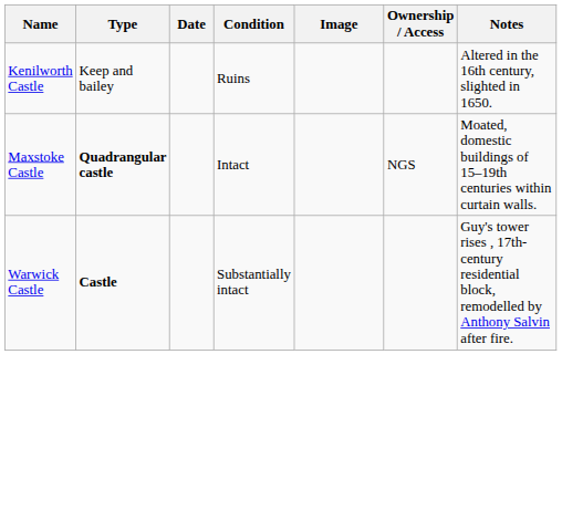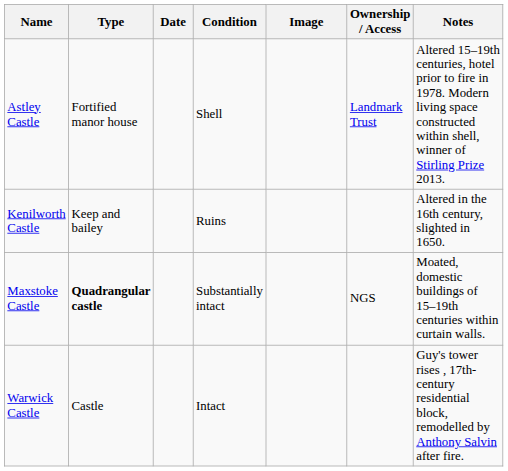+ row: Astley Castle | Fortified manor house | Shell | Landmark Trust | Altered 15–19th centuries, hotel prior to fire in 1978. Modern living space constructed within shell, winner of Stirling Prize 2013.
Maxstoke Castle | Condition: Intact -> Substantially intact
Warwick Castle | Type: bold -> normal
Warwick Castle | Condition: Substantially intact -> Intact
